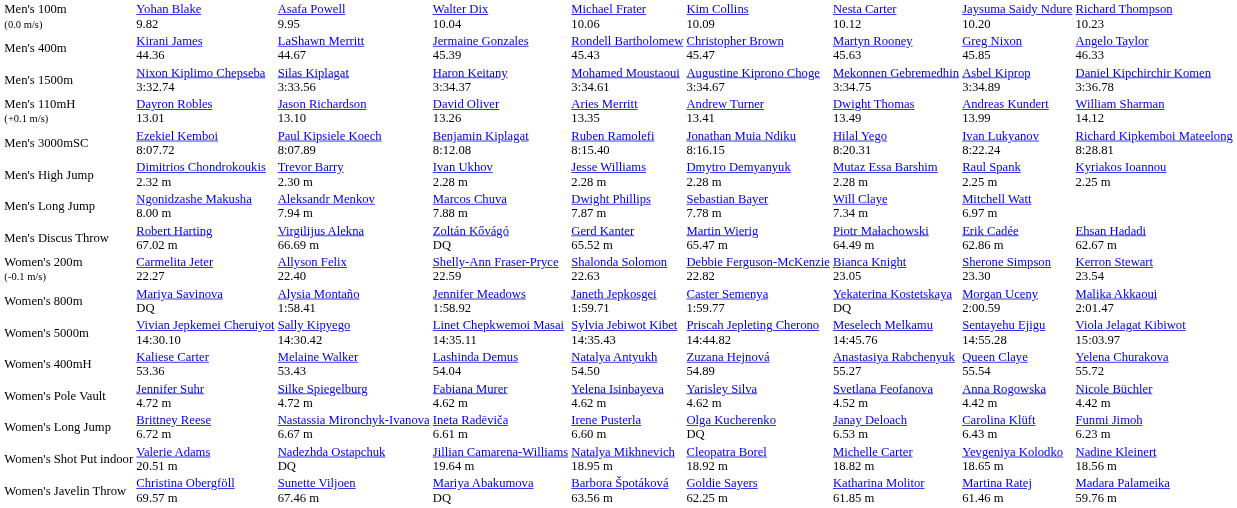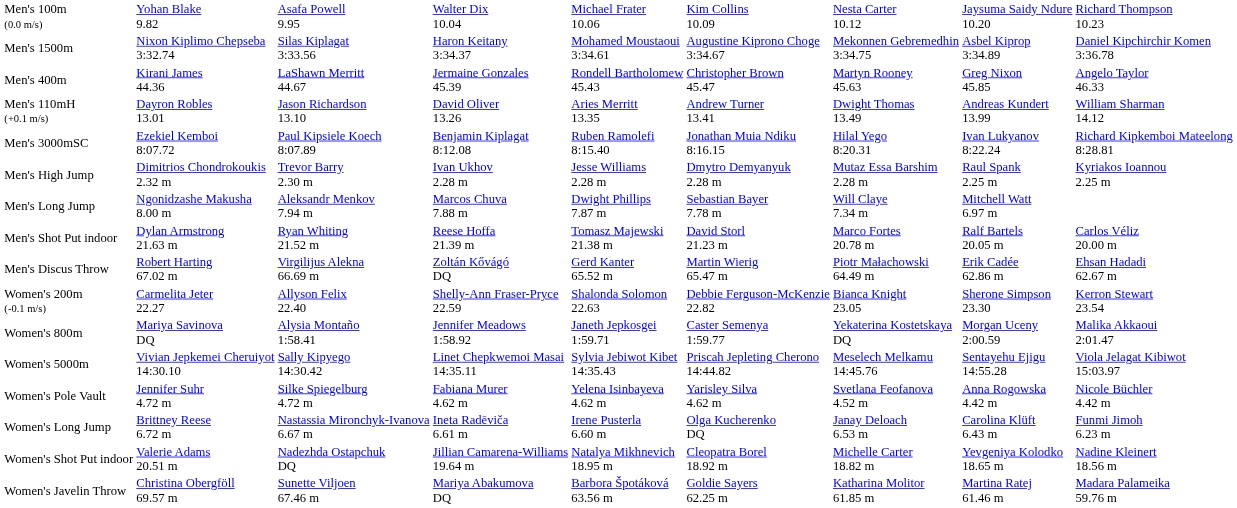rows swapped: Men's 400m <-> Men's 1500m
+ row: Men's Shot Put indoor | Dylan Armstrong 21.63 m | Ryan Whiting 21.52 m | Reese Hoffa 21.39 m | Tomasz Majewski 21.38 m | David Storl 21.23 m | Marco Fortes 20.78 m | Ralf Bartels 20.05 m | Carlos Véliz 20.00 m
- row: Women's 400mH | Kaliese Carter 53.36 | Melaine Walker 53.43 | Lashinda Demus 54.04 | Natalya Antyukh 54.50 | Zuzana Hejnová 54.89 | Anastasiya Rabchenyuk 55.27 | Queen Claye 55.54 | Yelena Churakova 55.72
